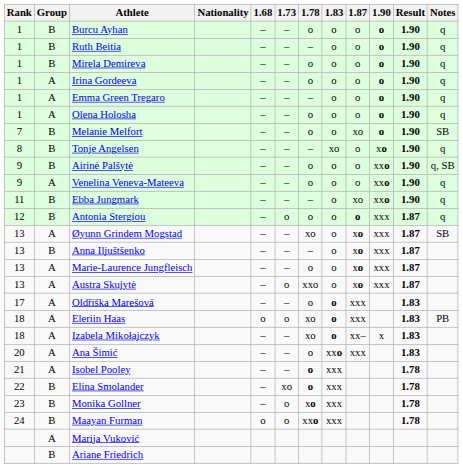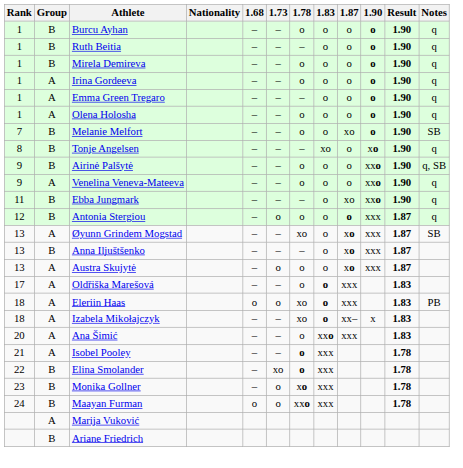- row: 13 | A | Marie-Laurence Jungfleisch | – | – | o | o | xo | xxx | 1.87
Austra Skujytė | 1.78: xxo -> o
